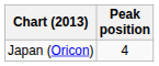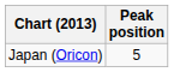Japan (Oricon) | Peak position: 4 -> 5
